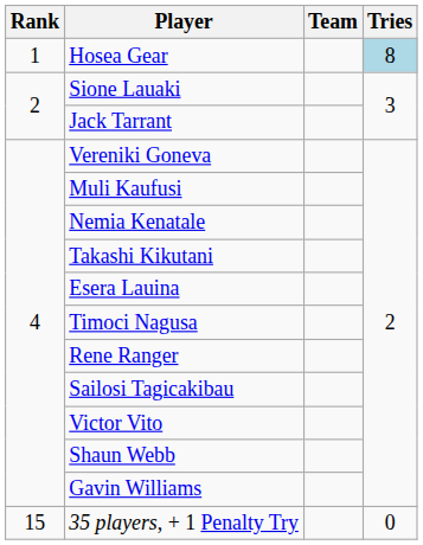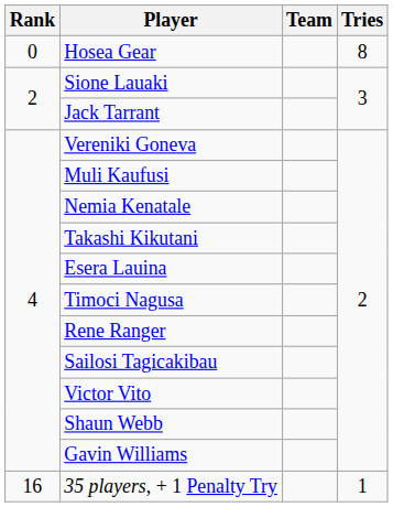Hosea Gear | Rank: 1 -> 0
Hosea Gear | Tries: lightblue background -> no background
35 players, + 1 Penalty Try | Rank: 15 -> 16
35 players, + 1 Penalty Try | Tries: 0 -> 1
